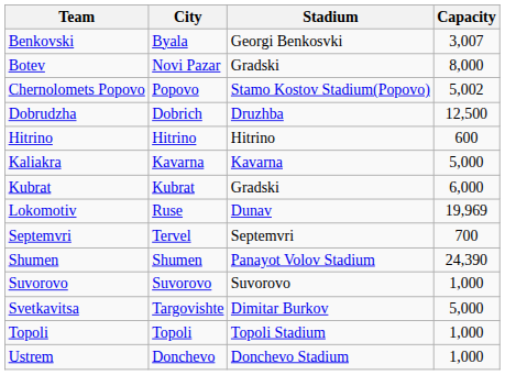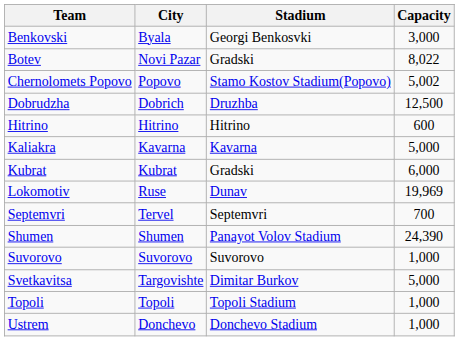Benkovski | Capacity: 3,007 -> 3,000
Botev | Capacity: 8,000 -> 8,022
